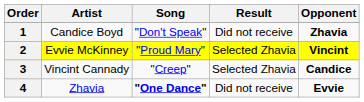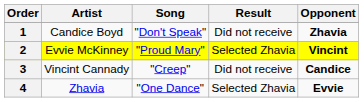3 | Result: Selected Zhavia -> Did not receive
4 | Song: bold -> normal
4 | Result: Did not receive -> Selected Zhavia
